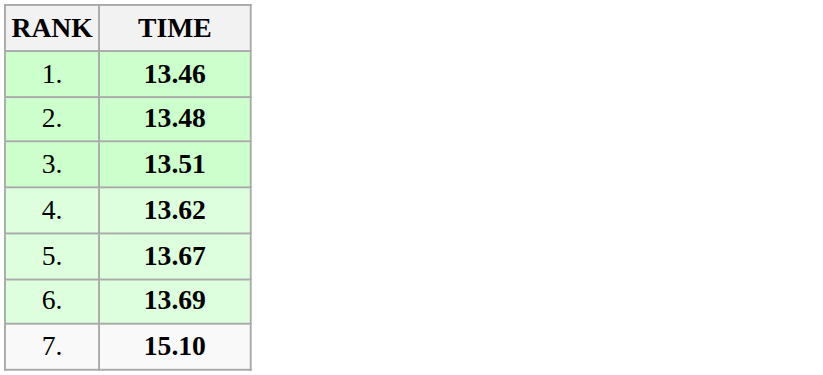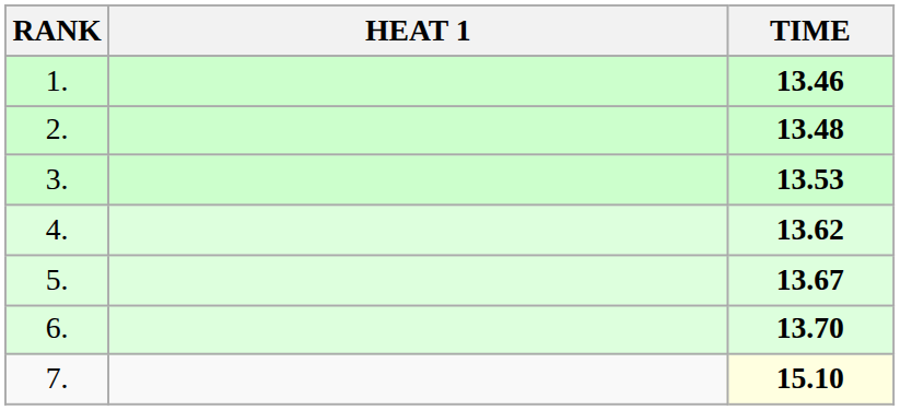+ column: HEAT 1
3. | TIME: 13.51 -> 13.53
6. | TIME: 13.69 -> 13.70
7. | TIME: no background -> lightyellow background
